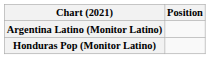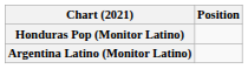rows swapped: Argentina Latino (Monitor Latino) <-> Honduras Pop (Monitor Latino)
